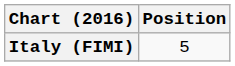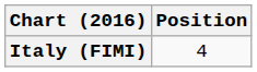Italy (FIMI) | Position: 5 -> 4
